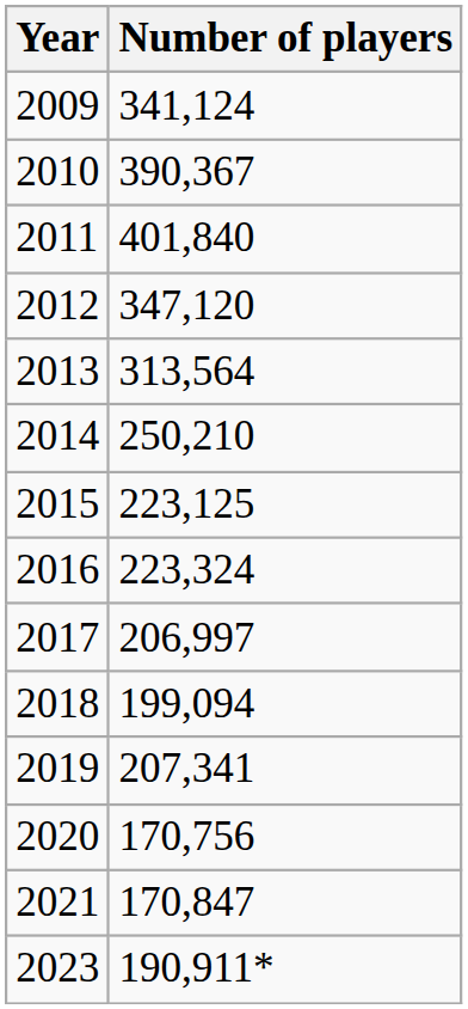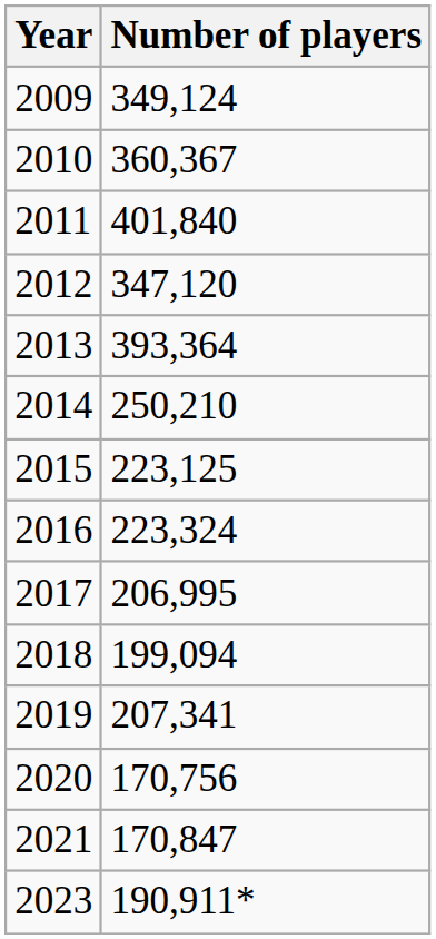2009 | Number of players: 341,124 -> 349,124
2010 | Number of players: 390,367 -> 360,367
2013 | Number of players: 313,564 -> 393,364
2017 | Number of players: 206,997 -> 206,995
